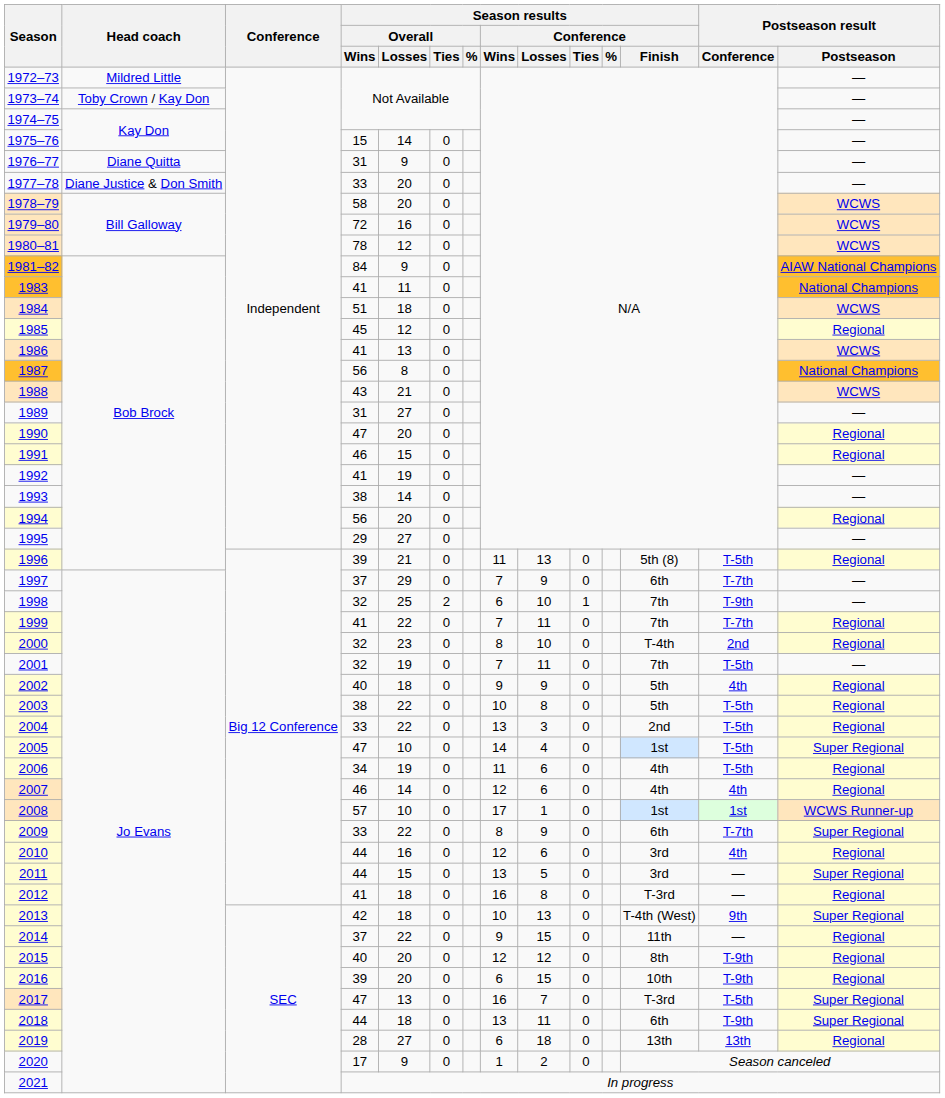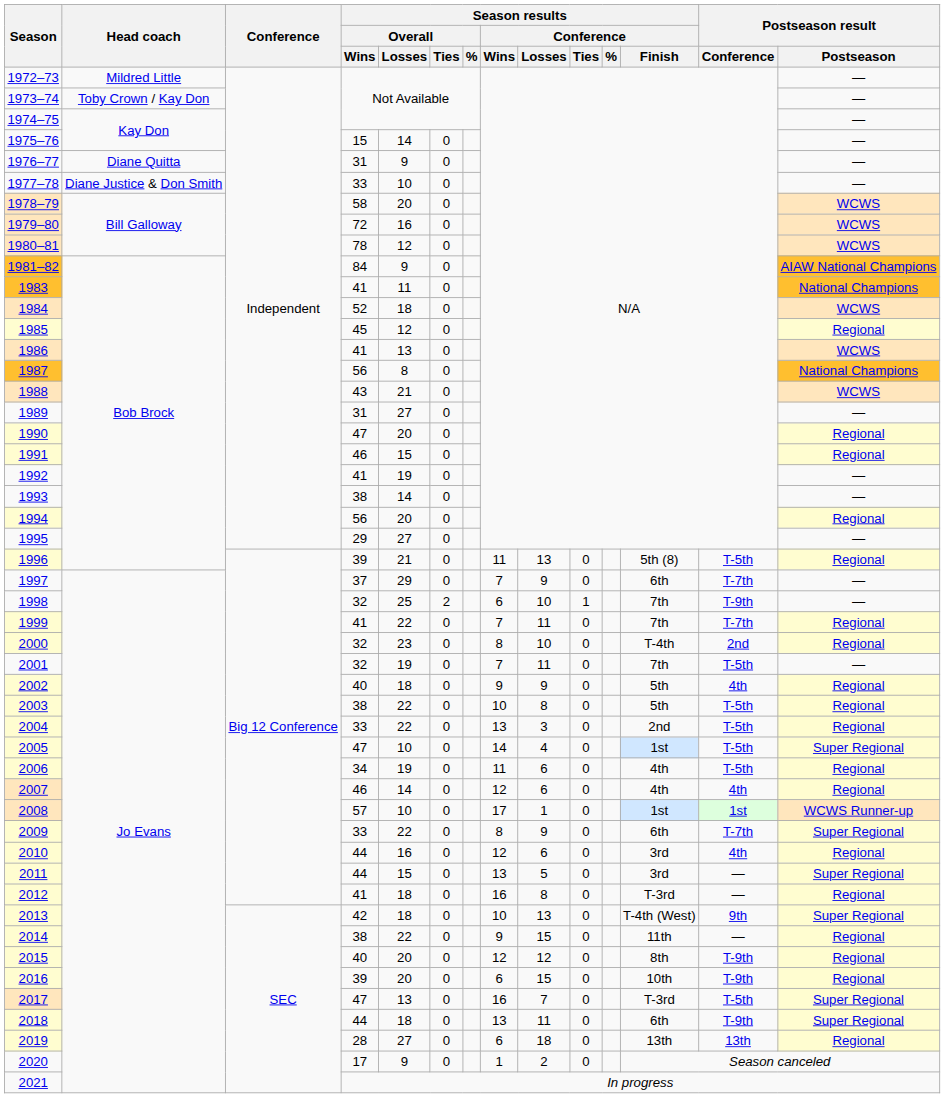1977–78 | Season results / Overall / Losses: 20 -> 10
1984 | Season results / Overall / Wins: 51 -> 52
2014 | Season results / Overall / Wins: 37 -> 38
